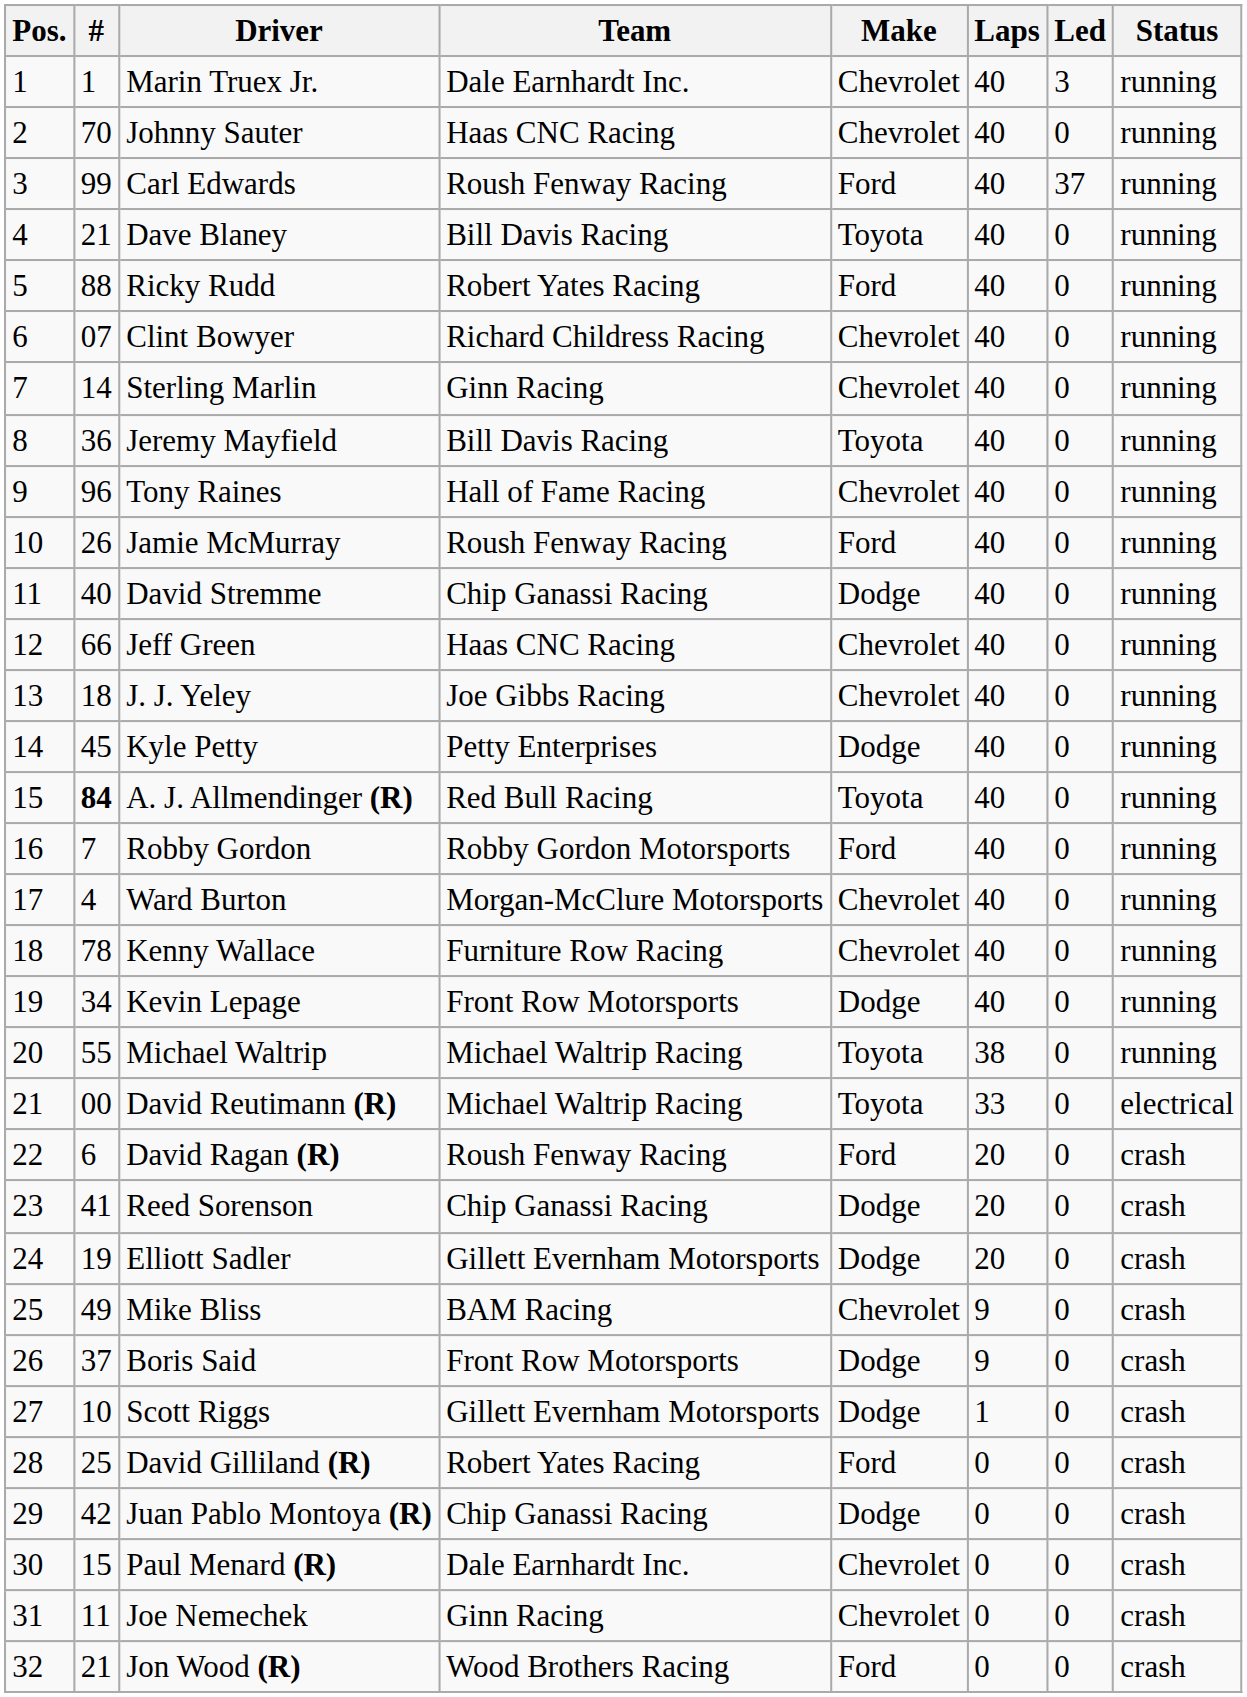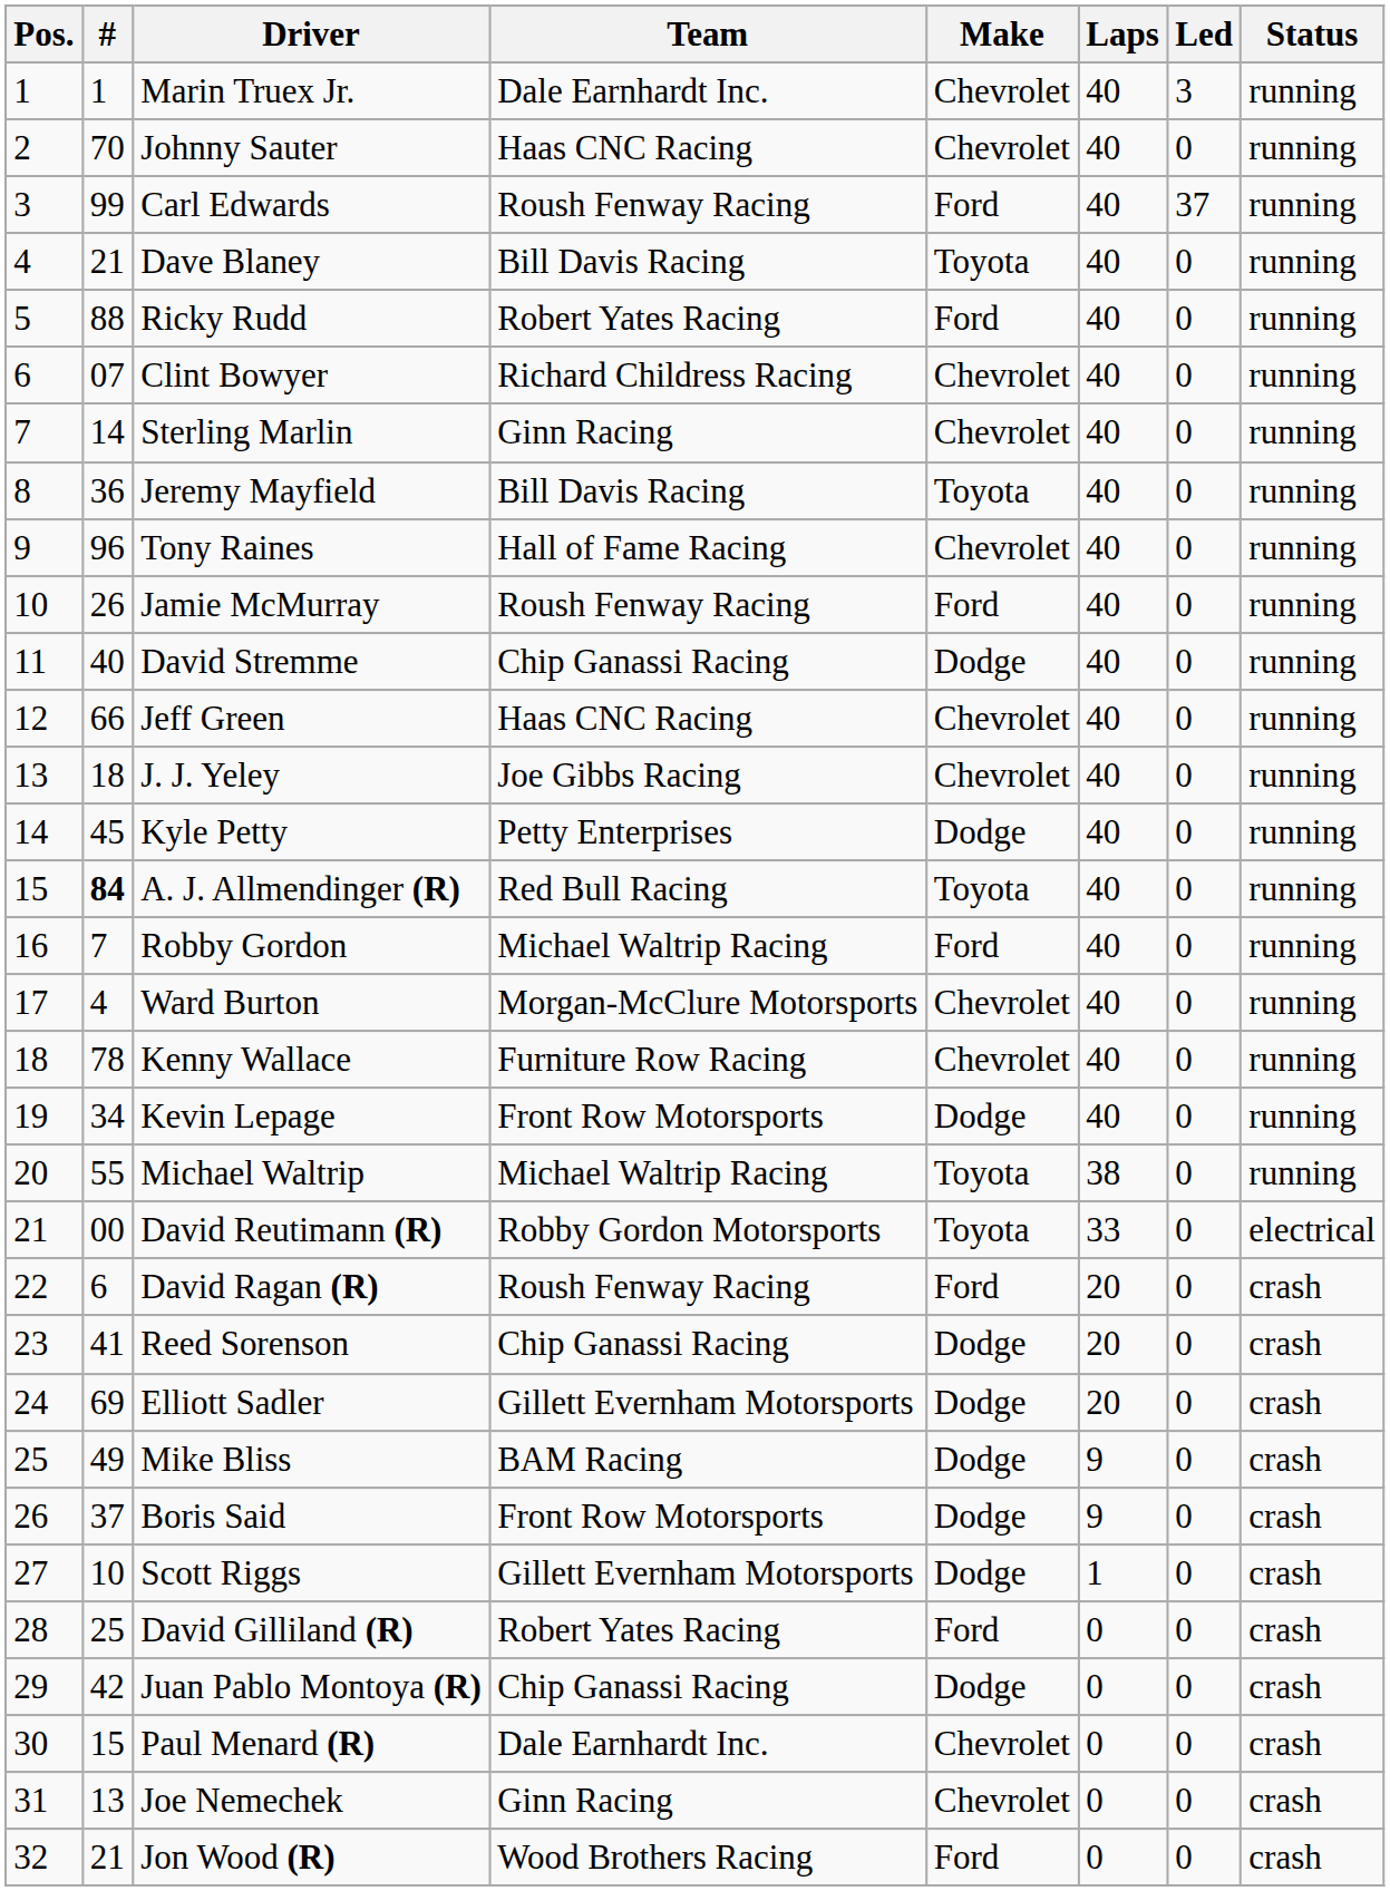Robby Gordon | Team: Robby Gordon Motorsports -> Michael Waltrip Racing
David Reutimann (R) | Team: Michael Waltrip Racing -> Robby Gordon Motorsports
Elliott Sadler | #: 19 -> 69
Mike Bliss | Make: Chevrolet -> Dodge
Joe Nemechek | #: 11 -> 13
